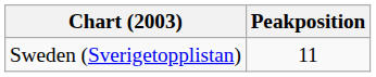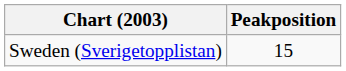Sweden (Sverigetopplistan) | Peakposition: 11 -> 15
